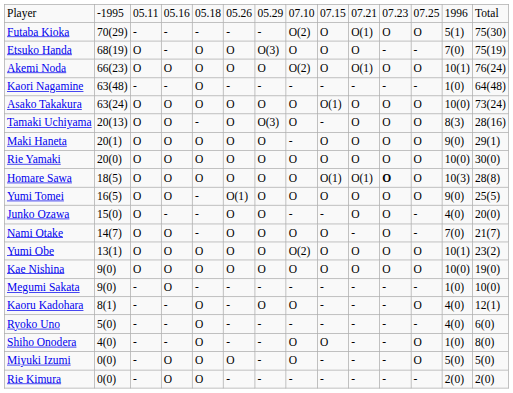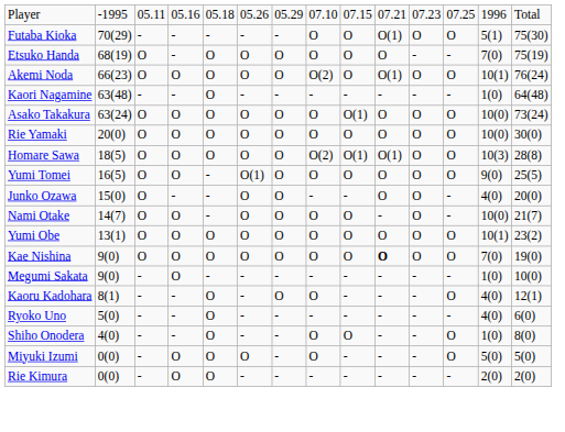Futaba Kioka | column 8: O(2) -> O
Etsuko Handa | column 7: O(3) -> O
- row: Tamaki Uchiyama | 20(13) | O | O | - | O | O(3) | O | - | O | O | O | 8(3) | 28(16)
- row: Maki Haneta | 20(1) | O | O | O | O | O | - | O | O | O | O | 9(0) | 29(1)
Homare Sawa | column 8: O -> O(2)
Homare Sawa | column 11: bold -> normal
Nami Otake | column 13: 7(0) -> 10(0)
Yumi Obe | column 8: O(2) -> O
Kae Nishina | column 10: normal -> bold
Kae Nishina | column 13: 10(0) -> 7(0)
